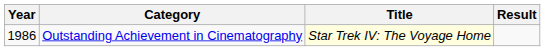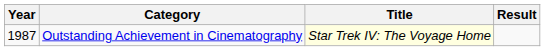Outstanding Achievement in Cinematography | Year: 1986 -> 1987
